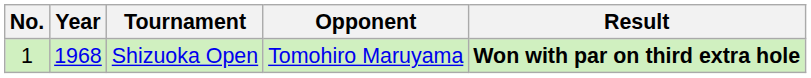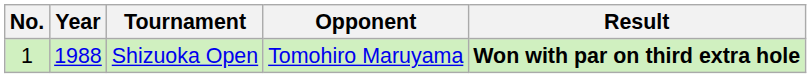Shizuoka Open | Year: 1968 -> 1988
